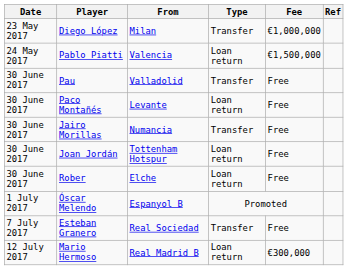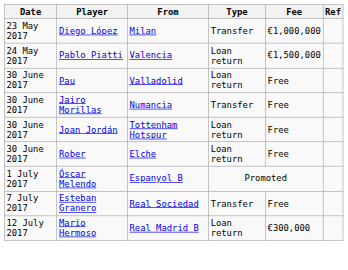Pau | Type: Transfer -> Loan return
- row: 30 June 2017 | Paco Montañés | Levante | Loan return | Free
